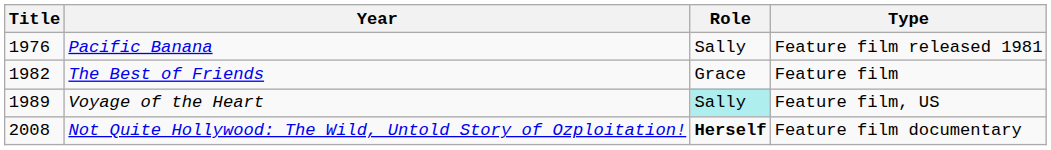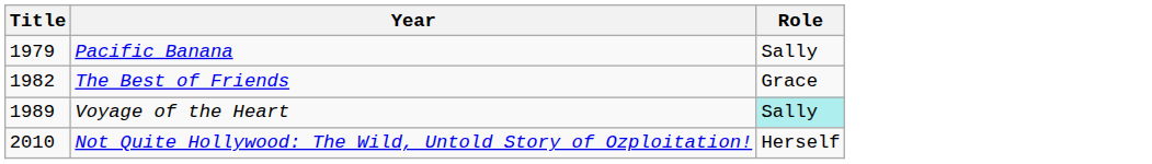- column: Type | Feature film released 1981 | Feature film | Feature film, US | Feature film documentary
Pacific Banana | Title: 1976 -> 1979
Not Quite Hollywood: The Wild, Untold Story of Ozploitation! | Title: 2008 -> 2010
Not Quite Hollywood: The Wild, Untold Story of Ozploitation! | Role: bold -> normal
